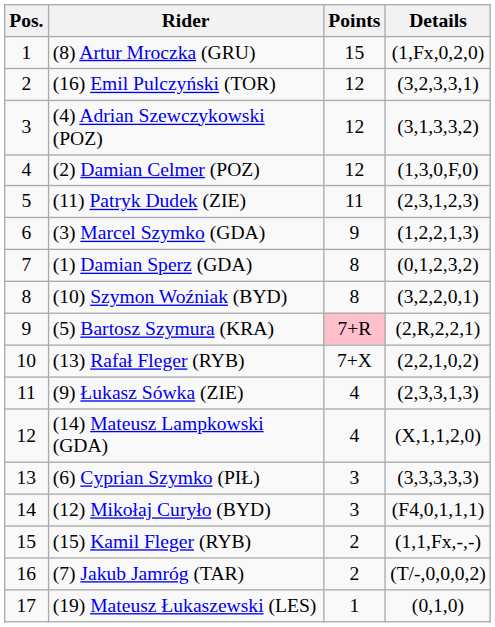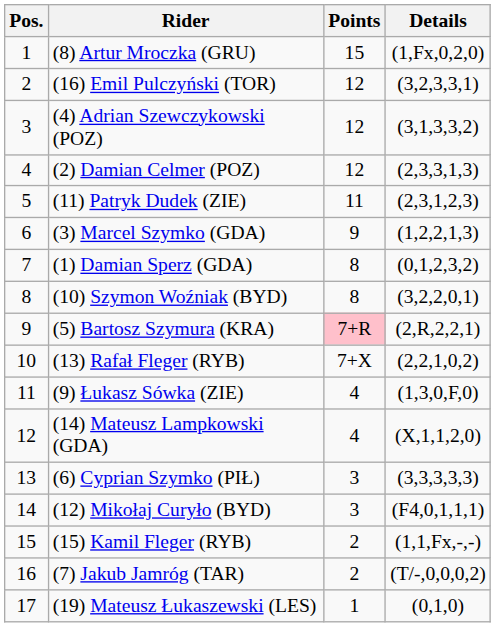(2) Damian Celmer (POZ) | Details: (1,3,0,F,0) -> (2,3,3,1,3)
(9) Łukasz Sówka (ZIE) | Details: (2,3,3,1,3) -> (1,3,0,F,0)
